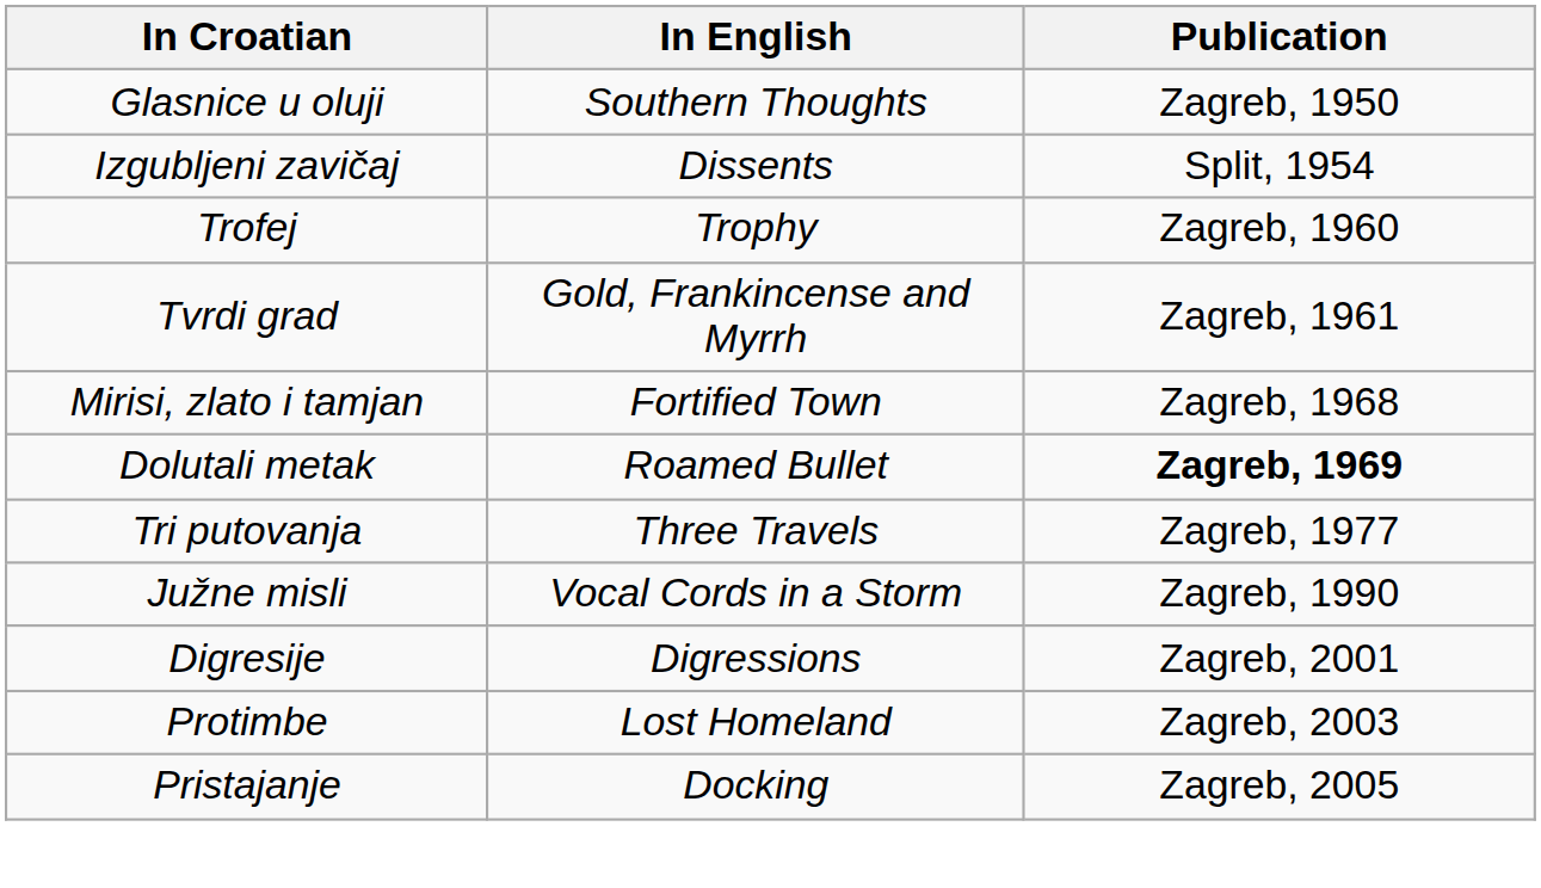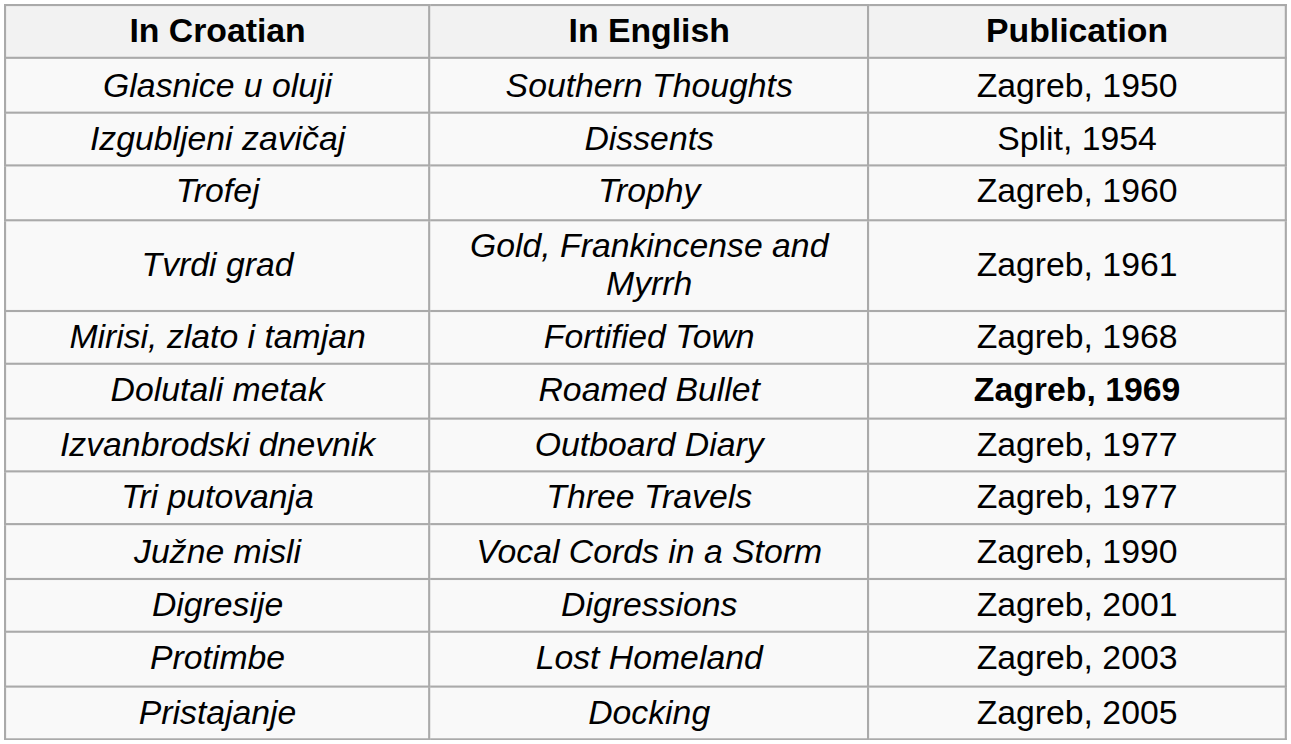+ row: Izvanbrodski dnevnik | Outboard Diary | Zagreb, 1977
